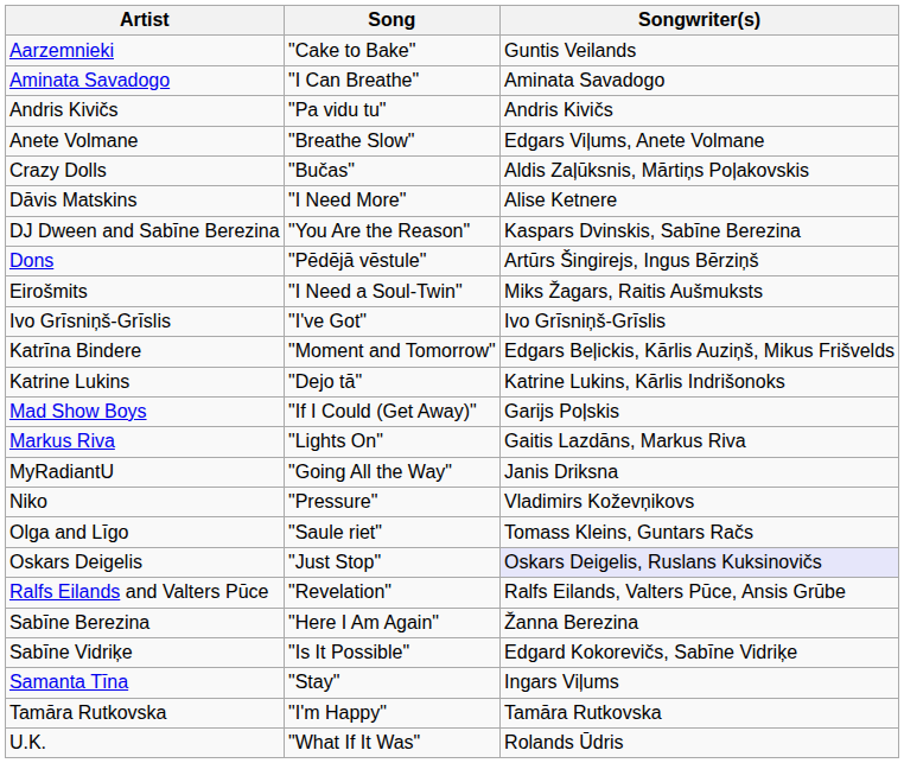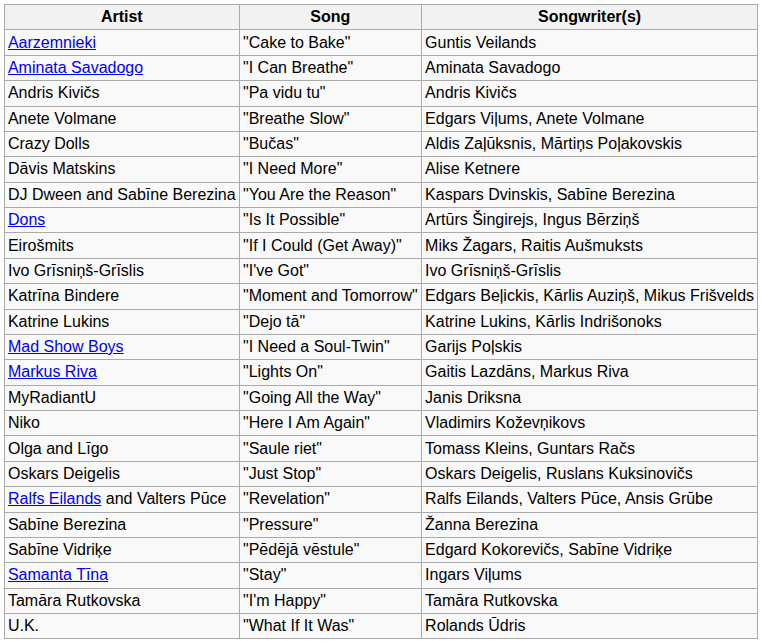Dons | Song: "Pēdējā vēstule" -> "Is It Possible"
Eirošmits | Song: "I Need a Soul-Twin" -> "If I Could (Get Away)"
Mad Show Boys | Song: "If I Could (Get Away)" -> "I Need a Soul-Twin"
Niko | Song: "Pressure" -> "Here I Am Again"
Oskars Deigelis | Songwriter(s): lavender background -> no background
Sabīne Berezina | Song: "Here I Am Again" -> "Pressure"
Sabīne Vidriķe | Song: "Is It Possible" -> "Pēdējā vēstule"
